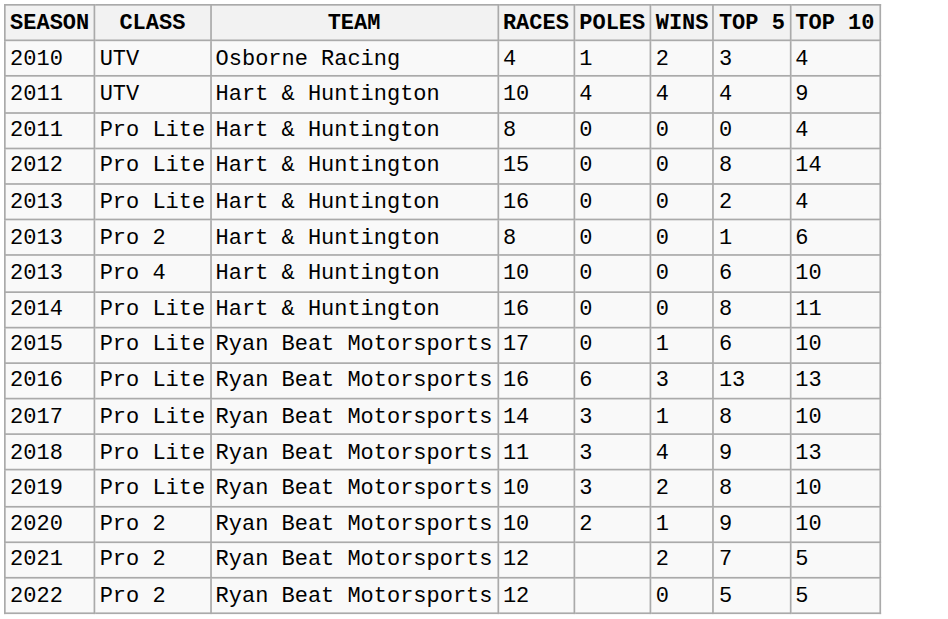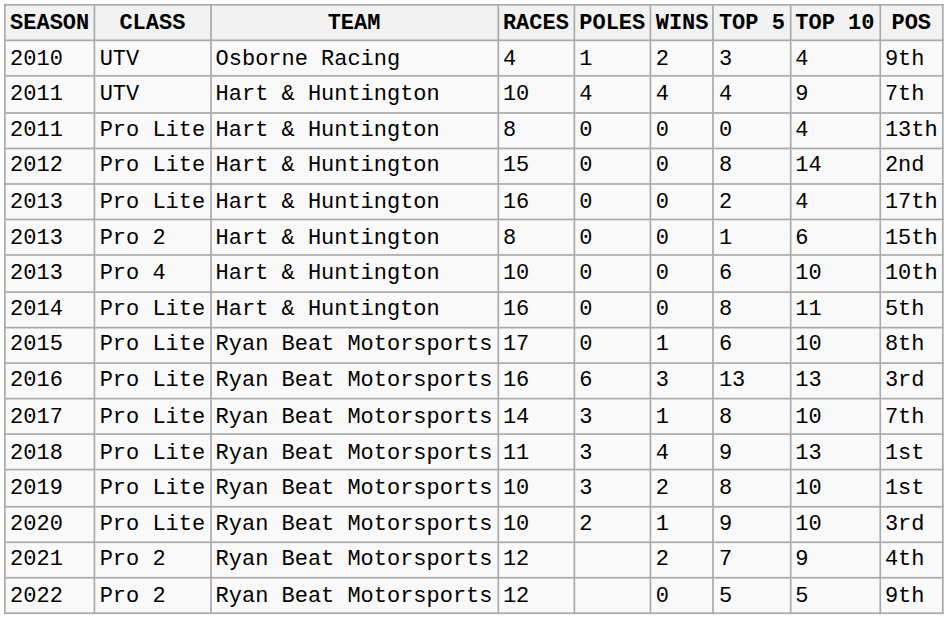+ column: POS | 9th | 7th | 13th | 2nd | 17th | 15th | 10th | 5th | 8th | 3rd | 7th | 1st | 1st | 3rd | 4th | 9th
2020 | CLASS: Pro 2 -> Pro Lite
2021 | TOP 10: 5 -> 9
